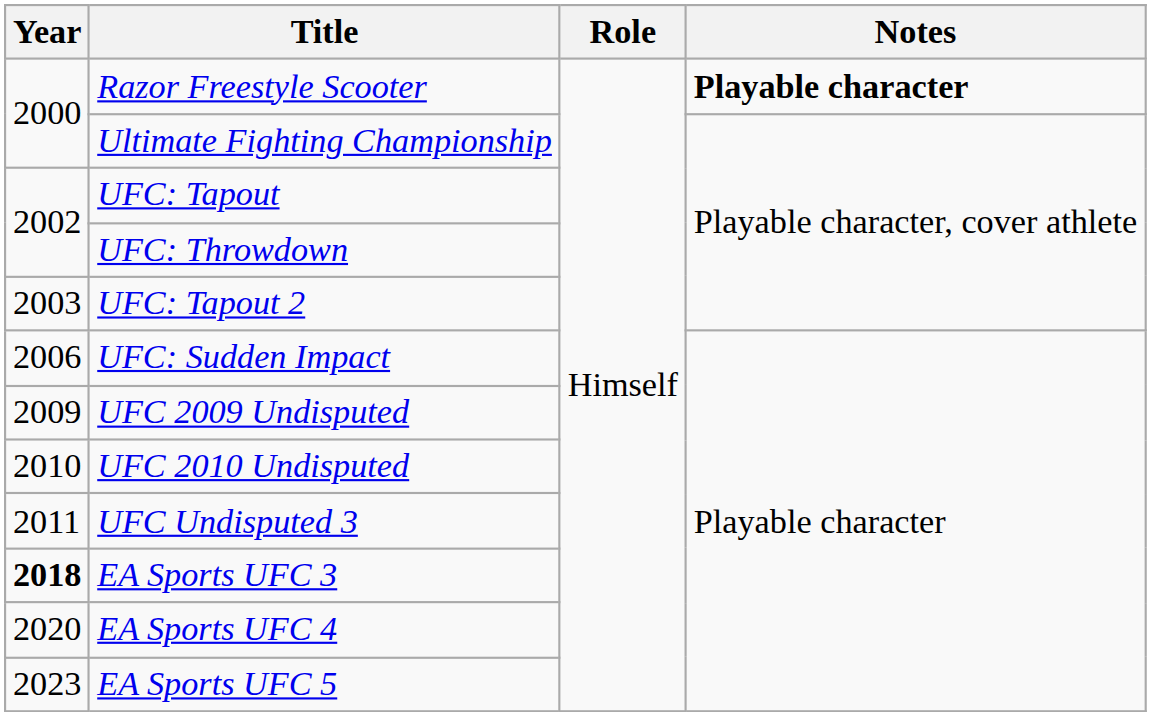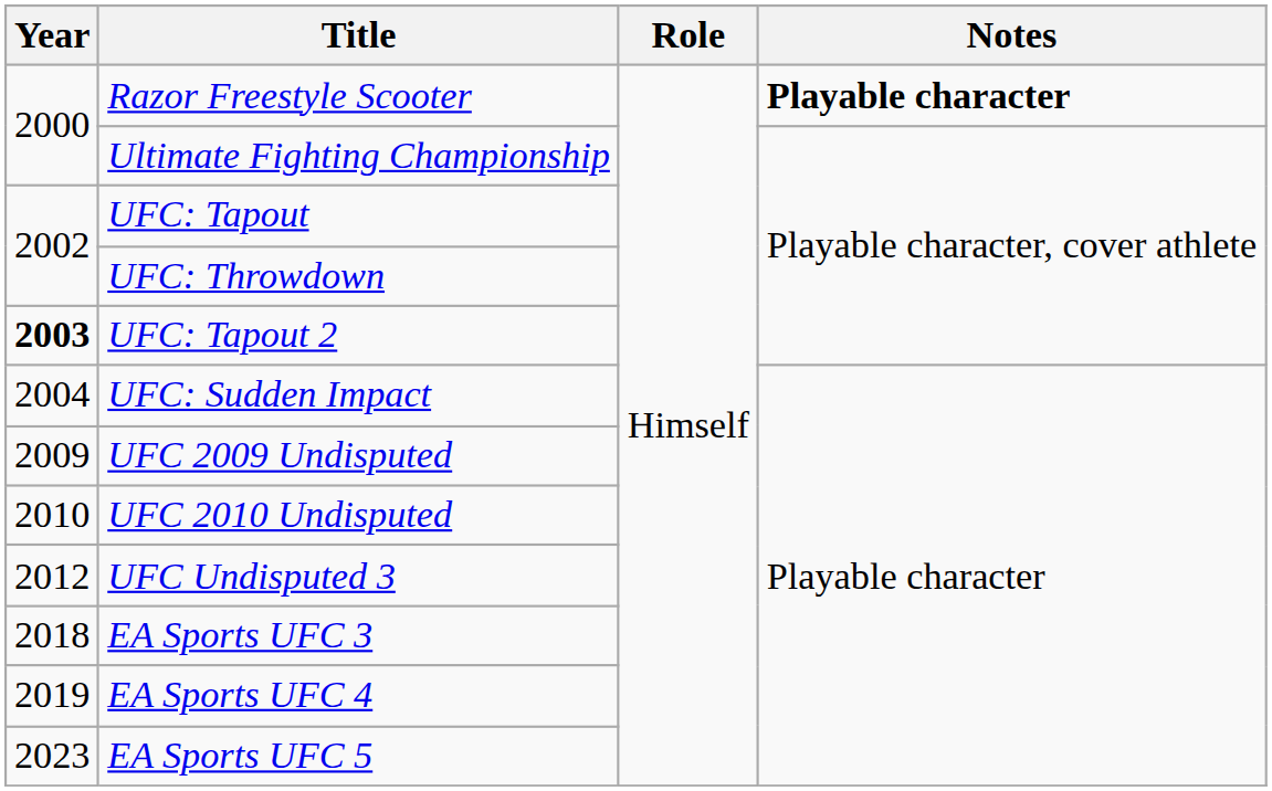UFC: Tapout 2 | Year: normal -> bold
UFC: Sudden Impact | Year: 2006 -> 2004
UFC Undisputed 3 | Year: 2011 -> 2012
EA Sports UFC 3 | Year: bold -> normal
EA Sports UFC 4 | Year: 2020 -> 2019
